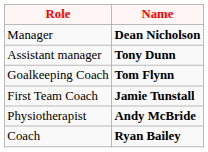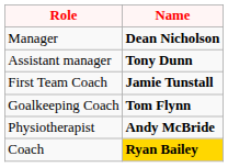rows swapped: First Team Coach <-> Goalkeeping Coach
Coach | Name: no background -> gold background
